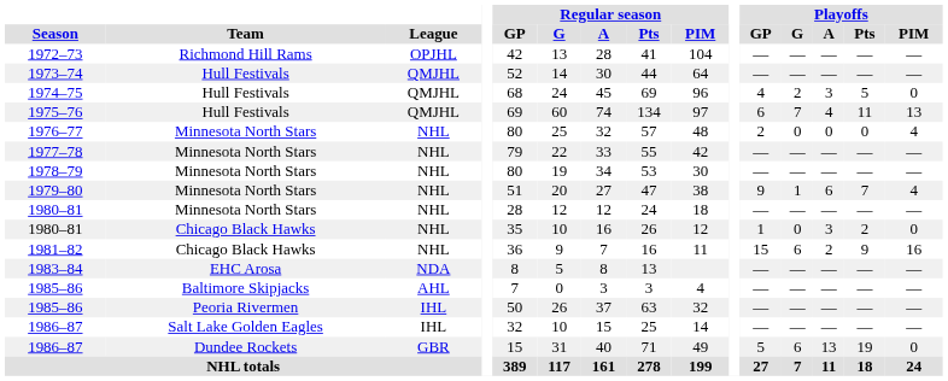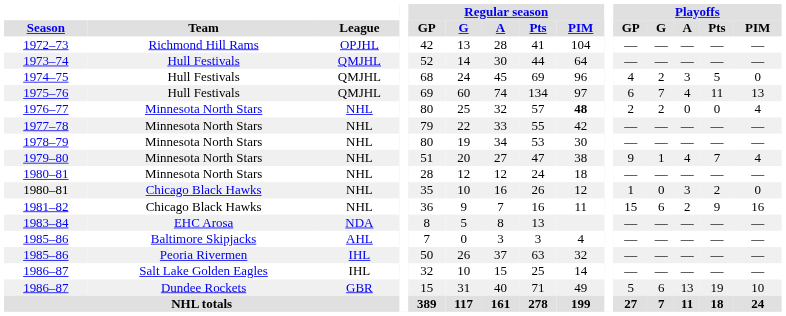1976–77 | Regular season / PIM: normal -> bold
1976–77 | Playoffs / G: 0 -> 2
1979–80 | Playoffs / A: 6 -> 4
1986–87 / Dundee Rockets | Playoffs / PIM: 0 -> 10
